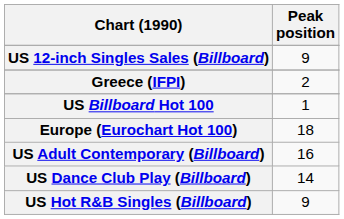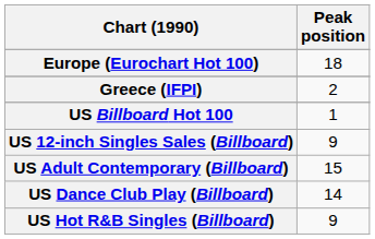rows swapped: Europe (Eurochart Hot 100) <-> US 12-inch Singles Sales (Billboard)
US Adult Contemporary (Billboard) | Peak position: 16 -> 15
